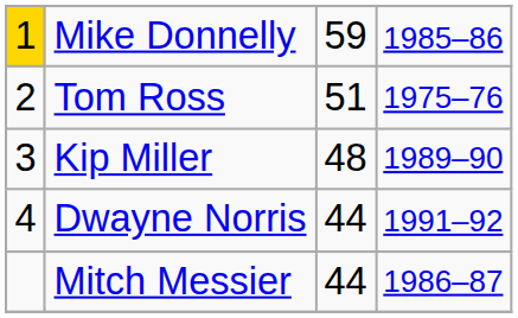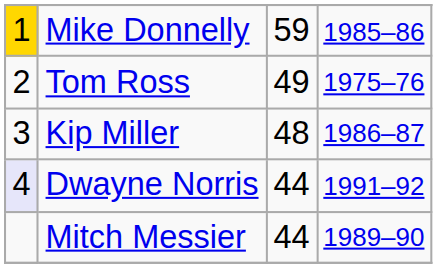Tom Ross | column 3: 51 -> 49
Kip Miller | column 4: 1989–90 -> 1986–87
Dwayne Norris | column 1: no background -> lavender background
Mitch Messier | column 4: 1986–87 -> 1989–90
